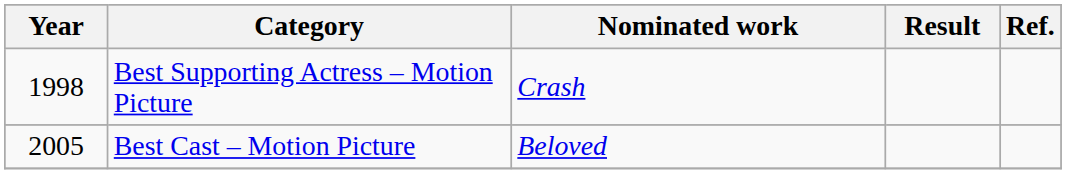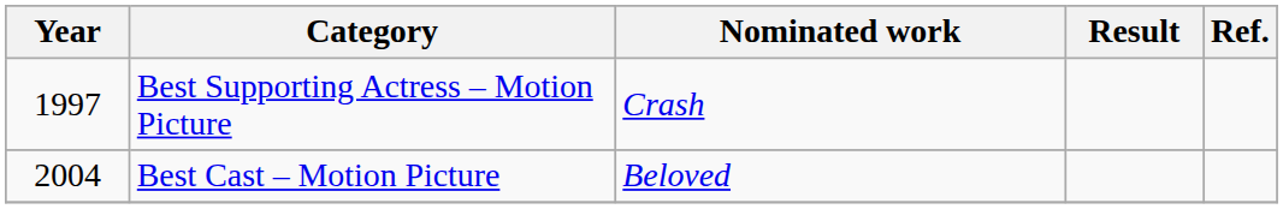Best Supporting Actress – Motion Picture | Year: 1998 -> 1997
Best Cast – Motion Picture | Year: 2005 -> 2004
